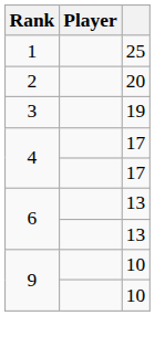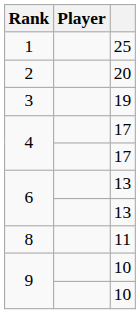+ row: 8 | 11
